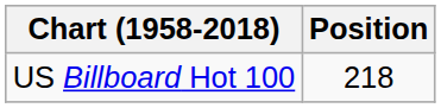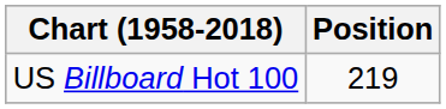US Billboard Hot 100 | Position: 218 -> 219
